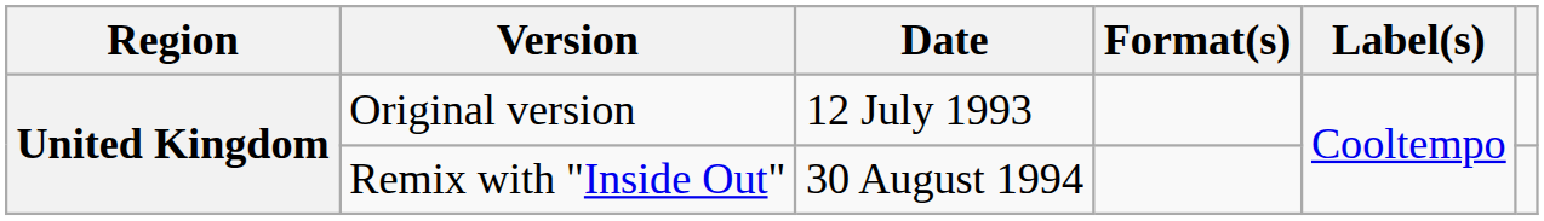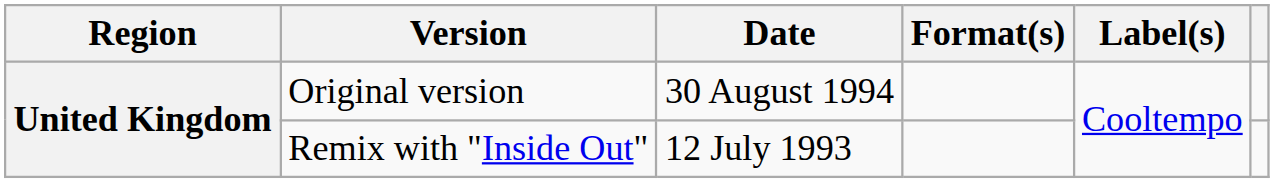Original version | Date: 12 July 1993 -> 30 August 1994
Remix with "Inside Out" | Date: 30 August 1994 -> 12 July 1993
